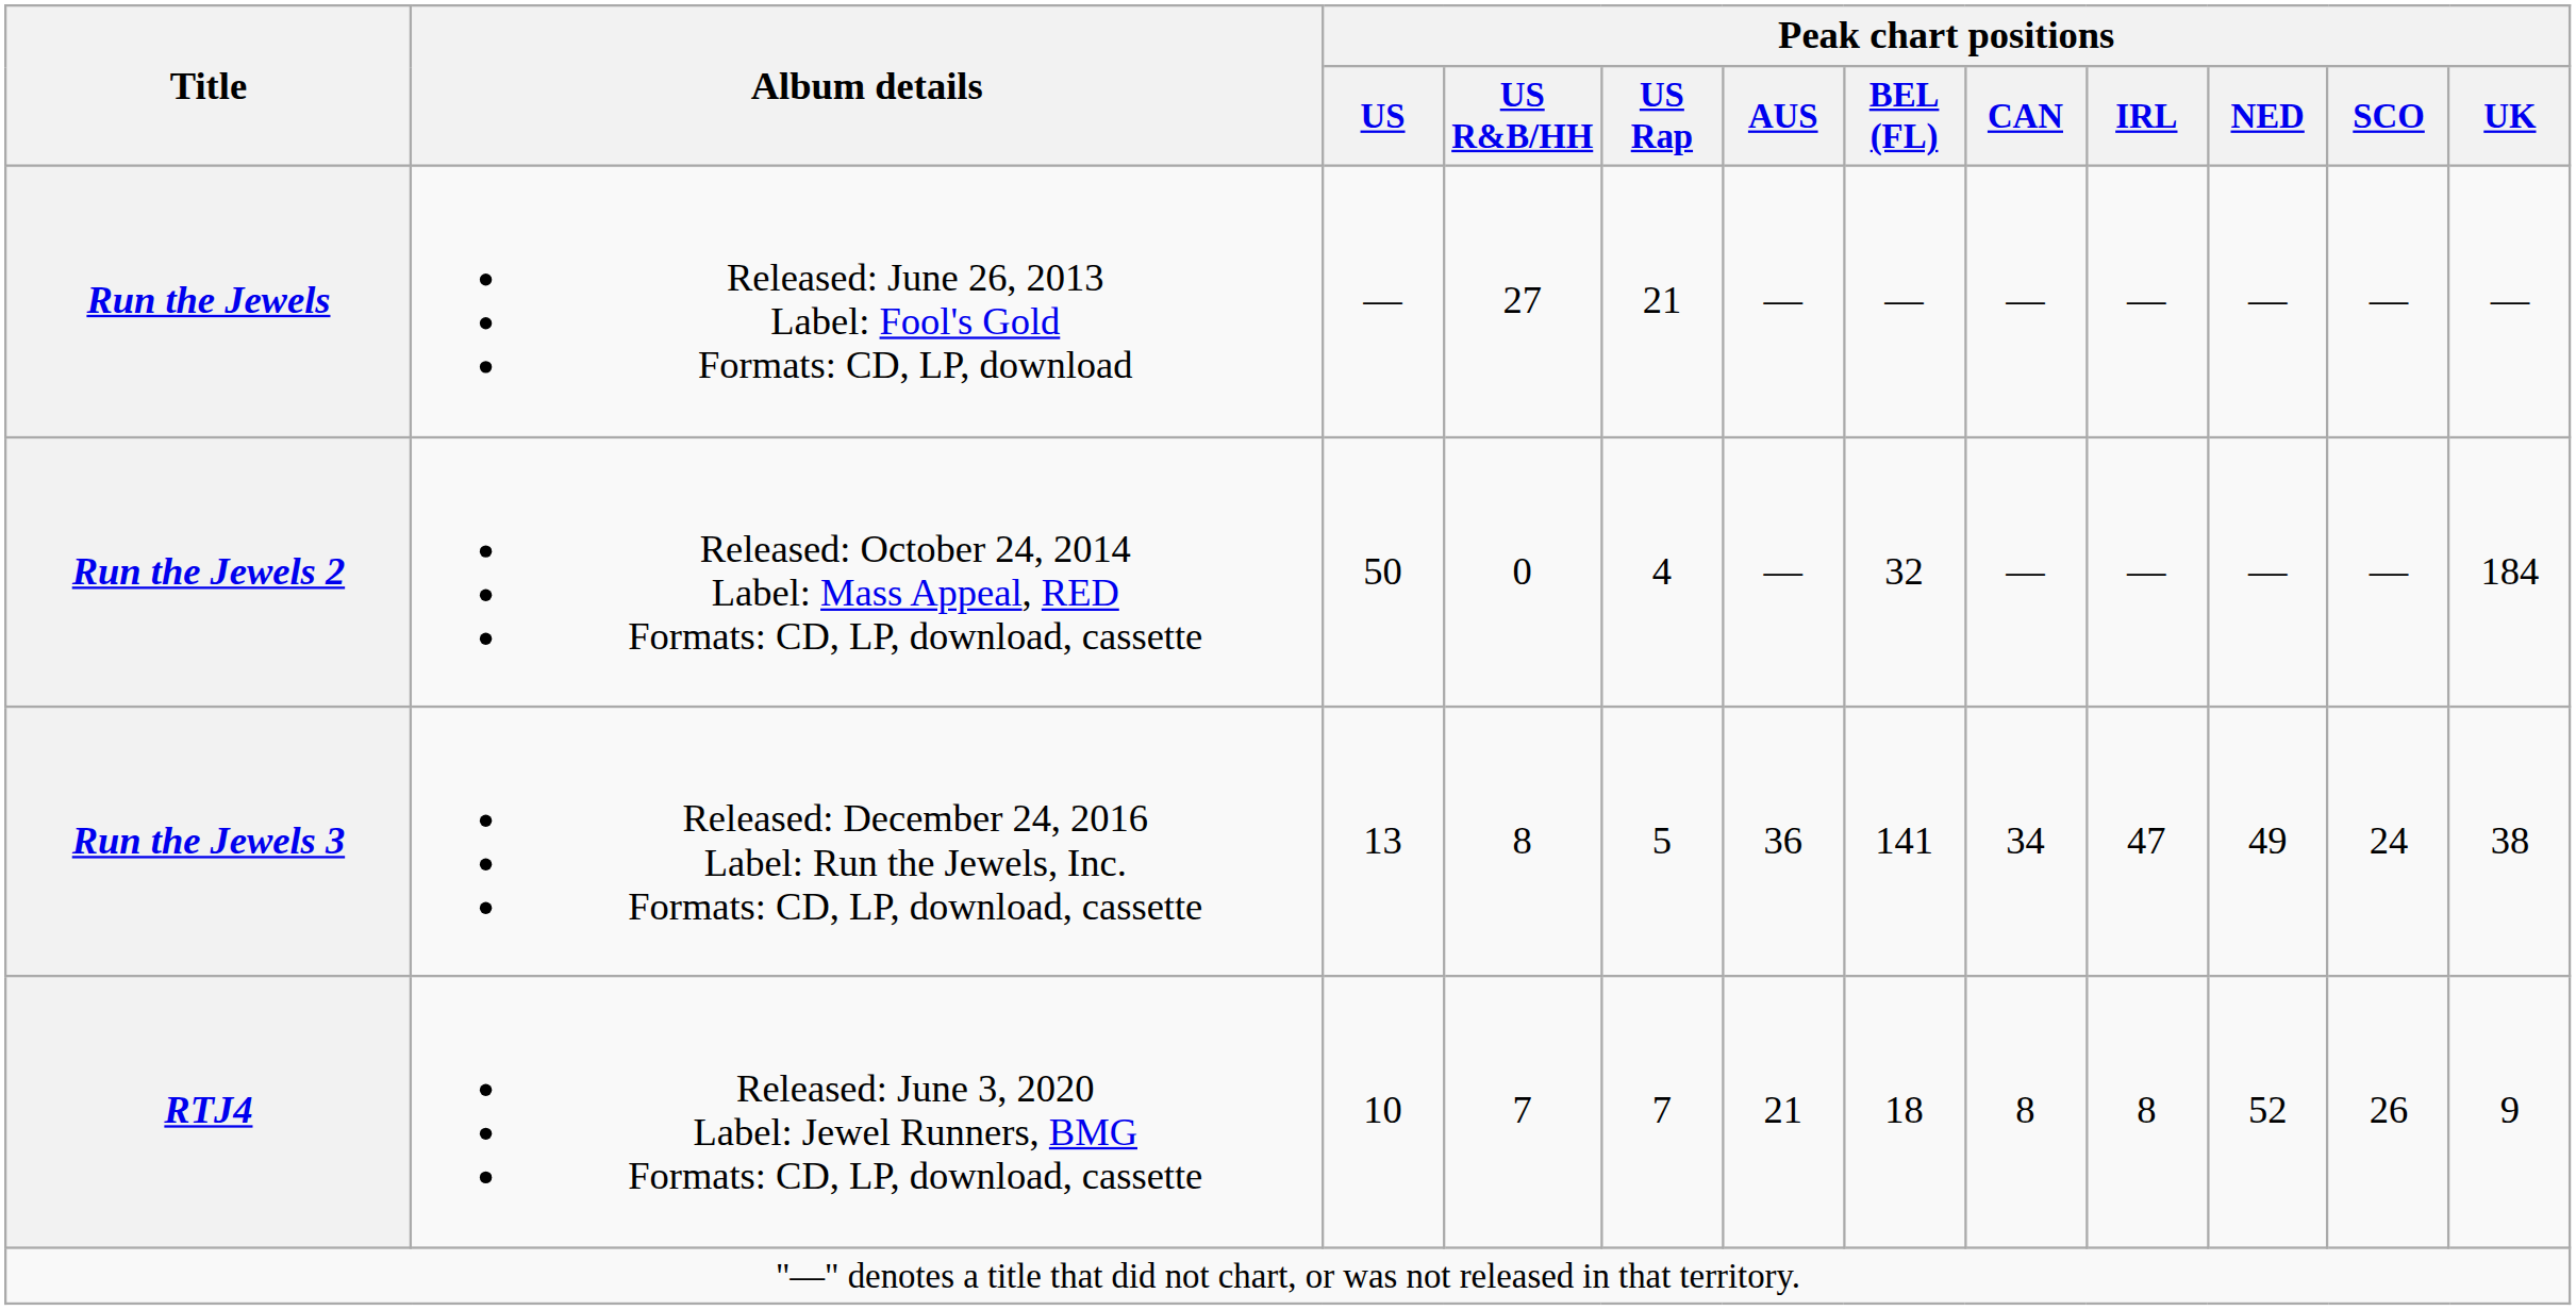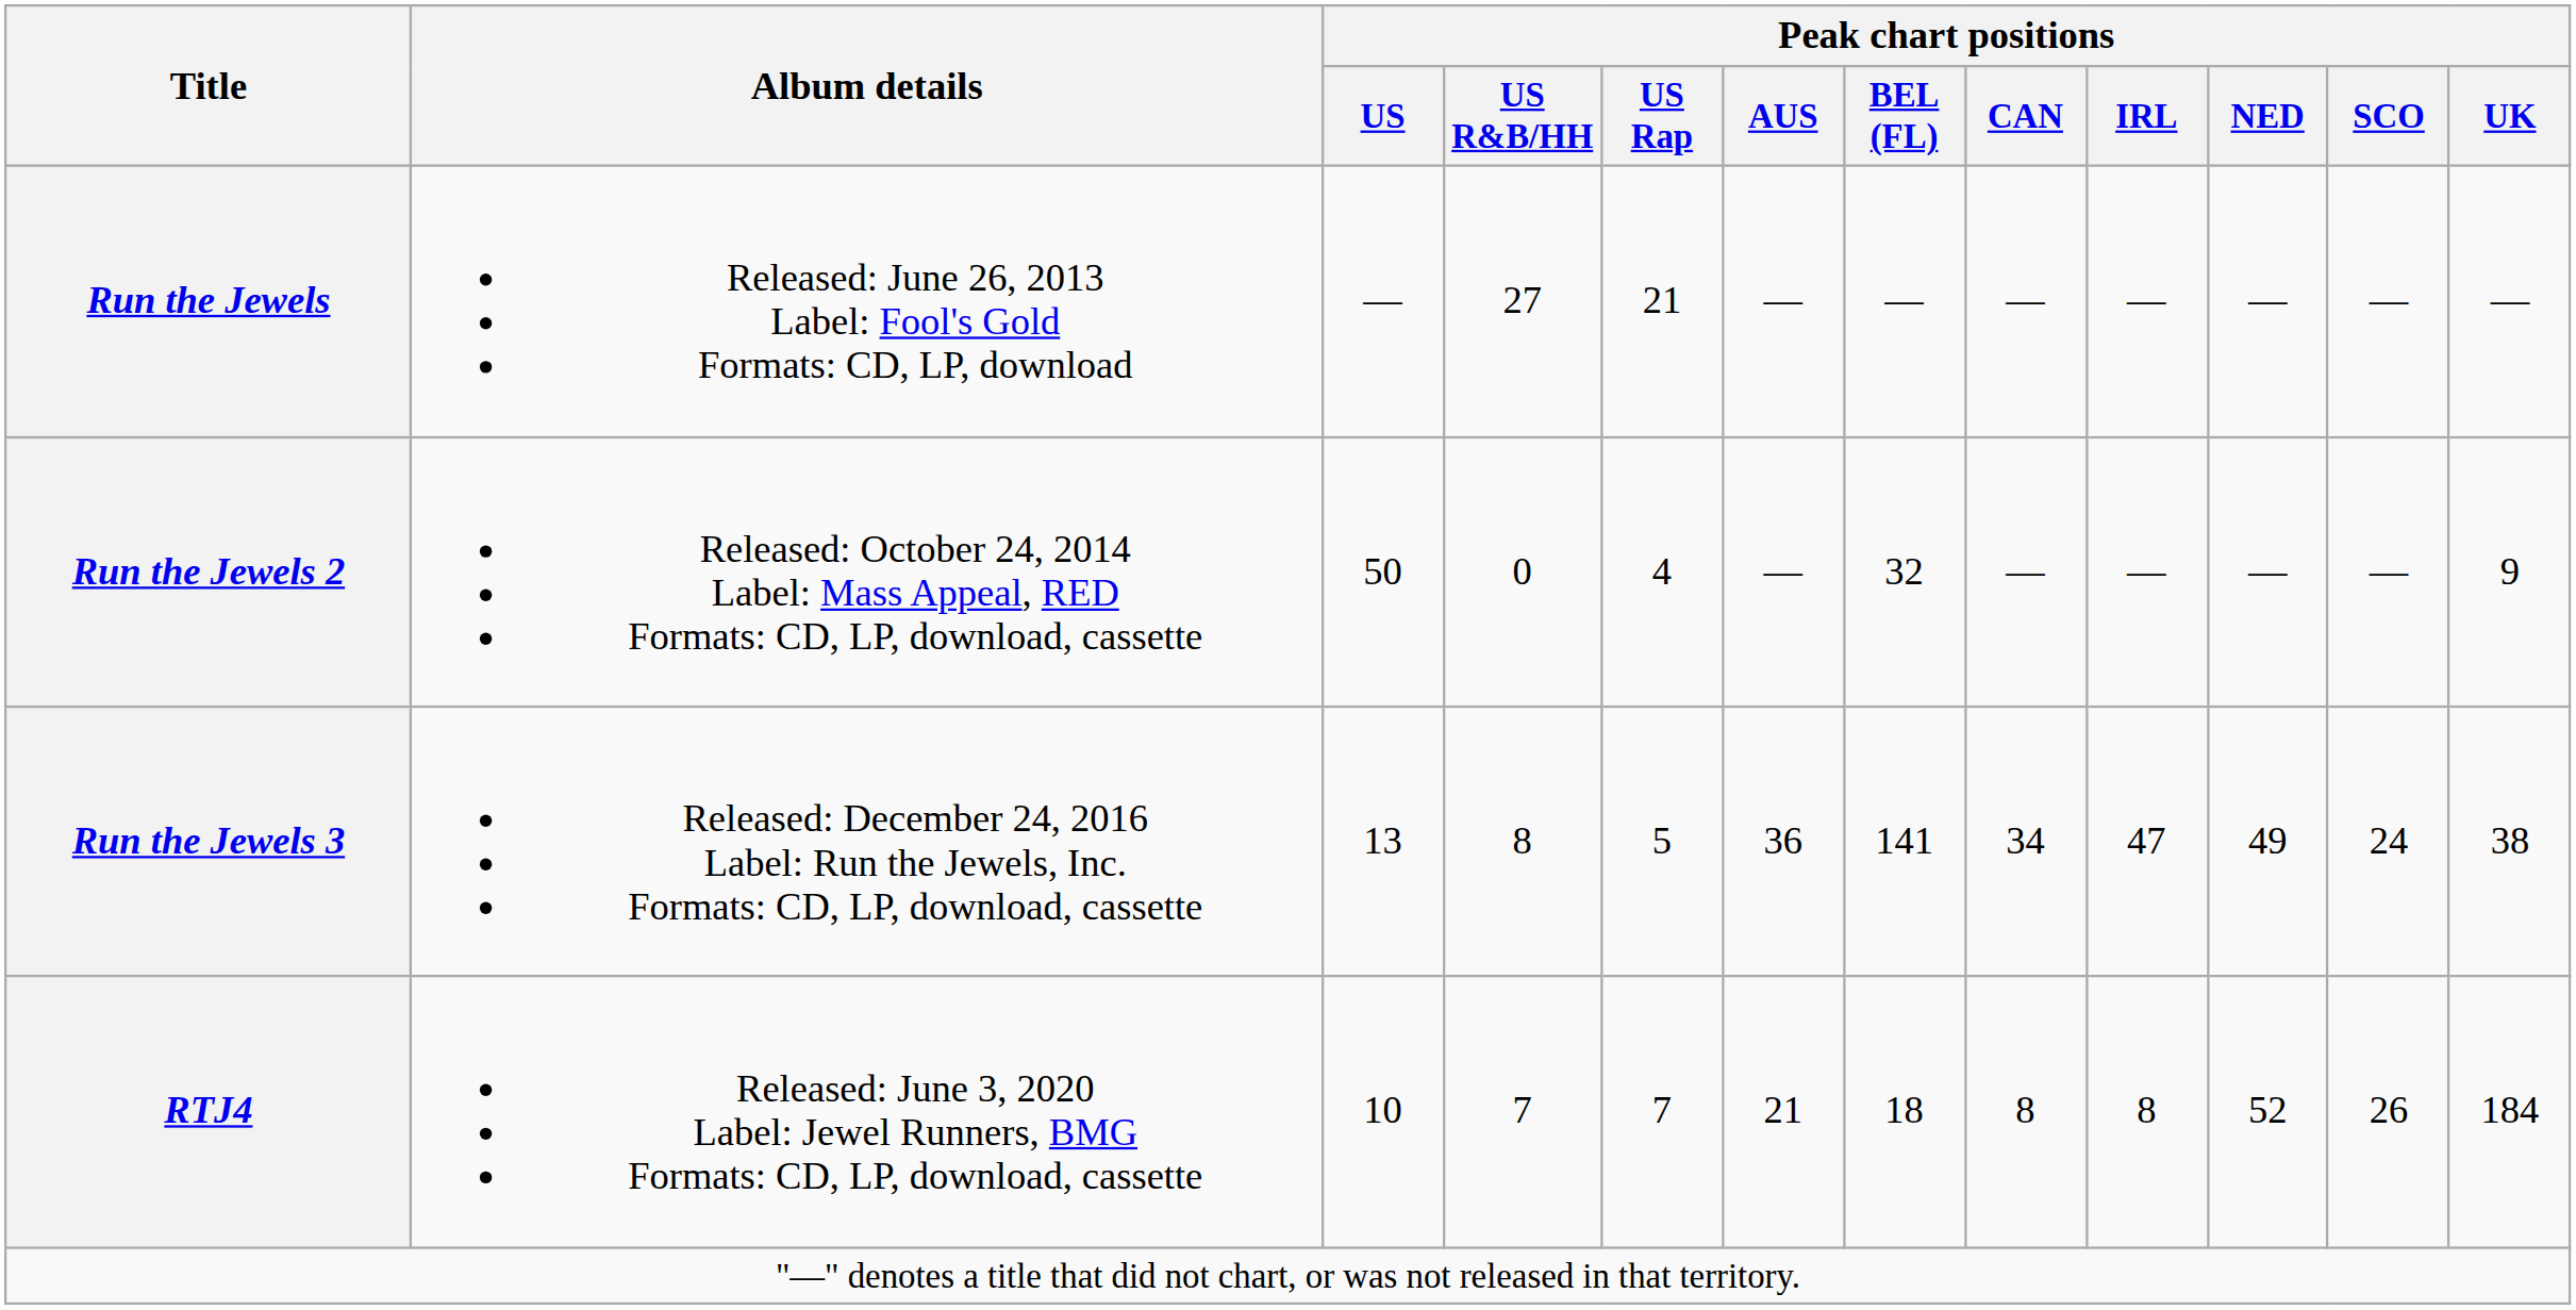Run the Jewels 2 | Peak chart positions / UK: 184 -> 9
RTJ4 | Peak chart positions / UK: 9 -> 184
